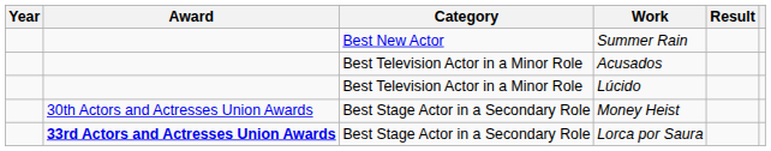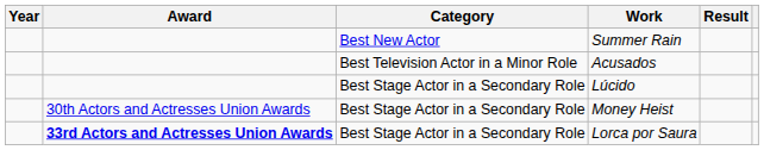Lúcido | Category: Best Television Actor in a Minor Role -> Best Stage Actor in a Secondary Role
